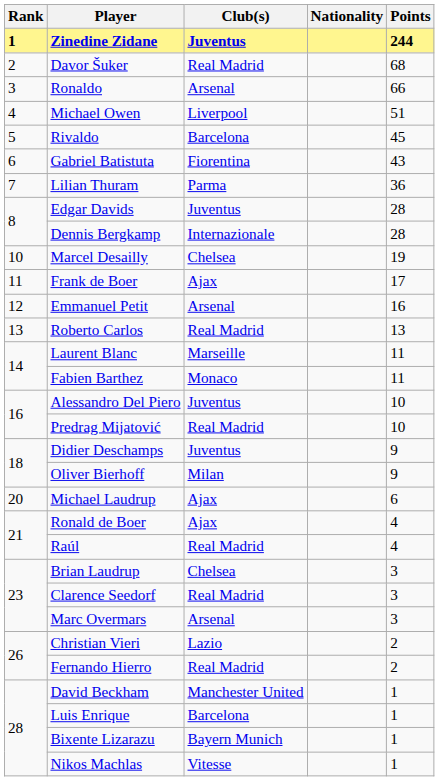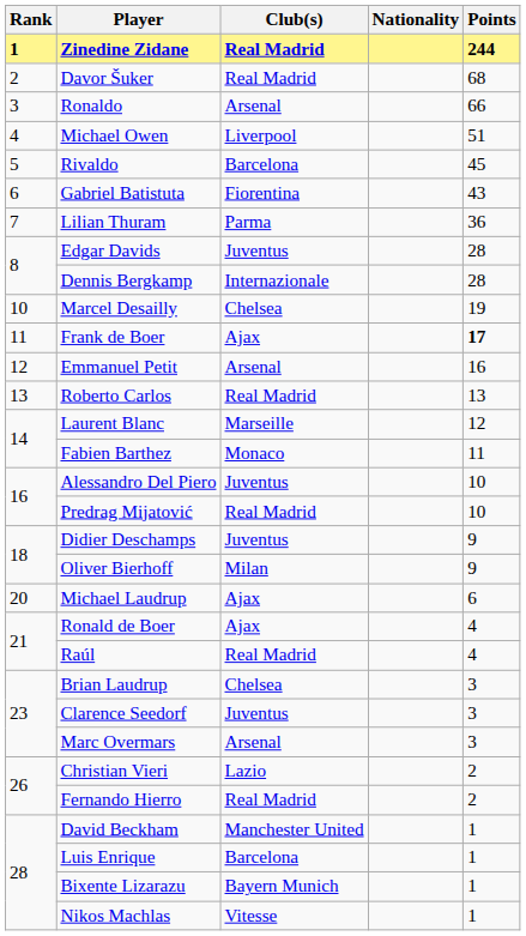Zinedine Zidane | Club(s): Juventus -> Real Madrid
Frank de Boer | Points: normal -> bold
Laurent Blanc | Points: 11 -> 12
Clarence Seedorf | Club(s): Real Madrid -> Juventus
